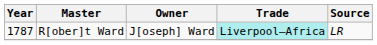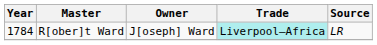R[ober]t Ward | Year: 1787 -> 1784
